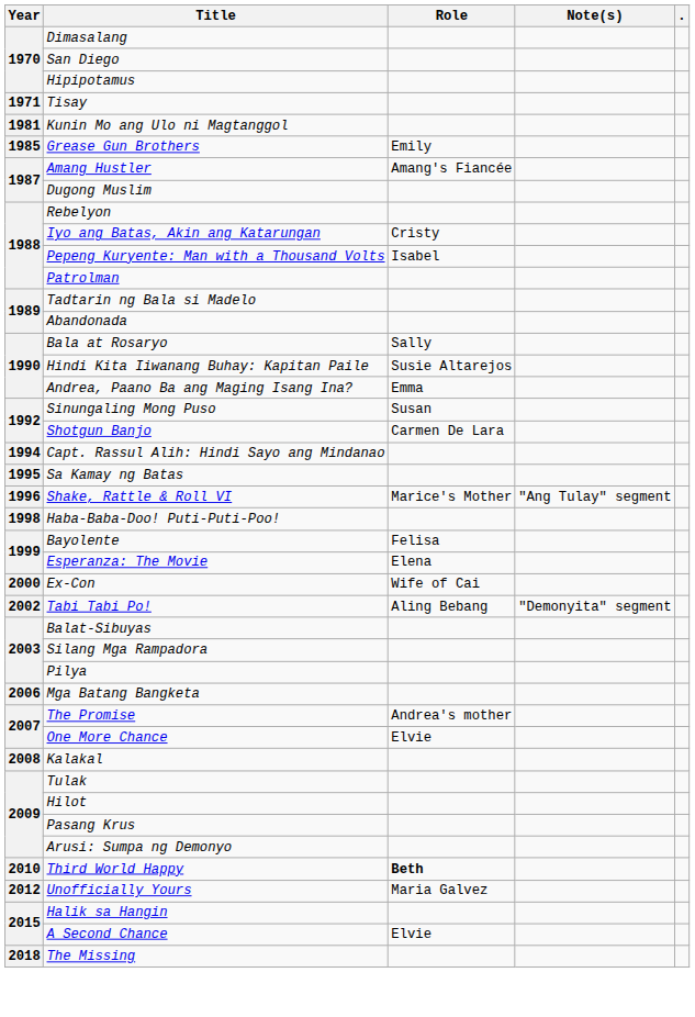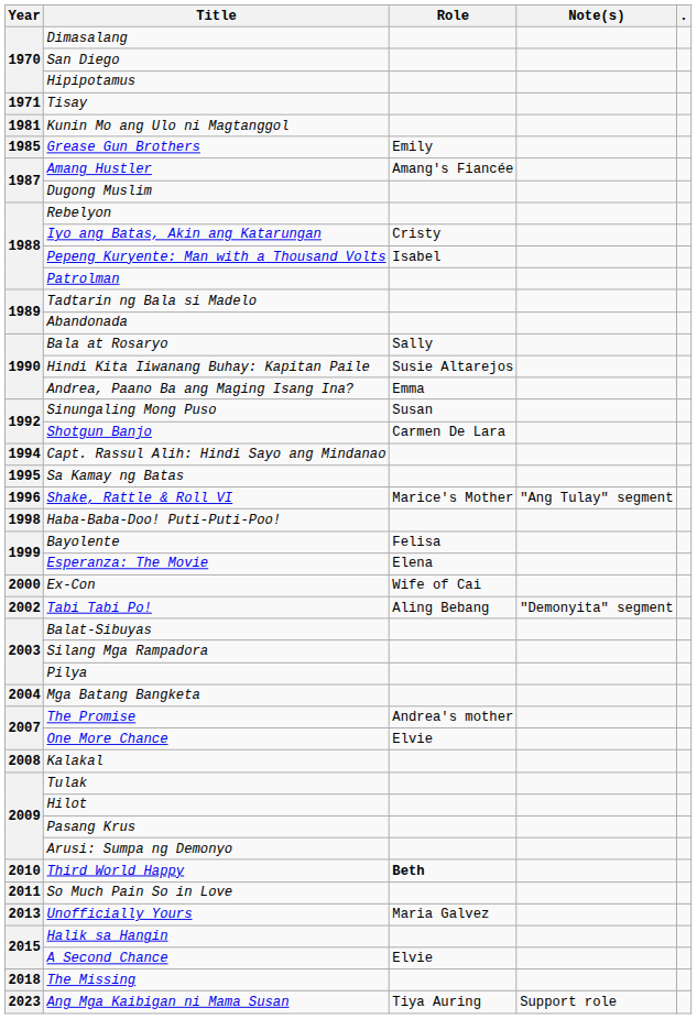Mga Batang Bangketa | Year: 2006 -> 2004
+ row: 2011 | So Much Pain So in Love
Unofficially Yours | Year: 2012 -> 2013
+ row: 2023 | Ang Mga Kaibigan ni Mama Susan | Tiya Auring | Support role
